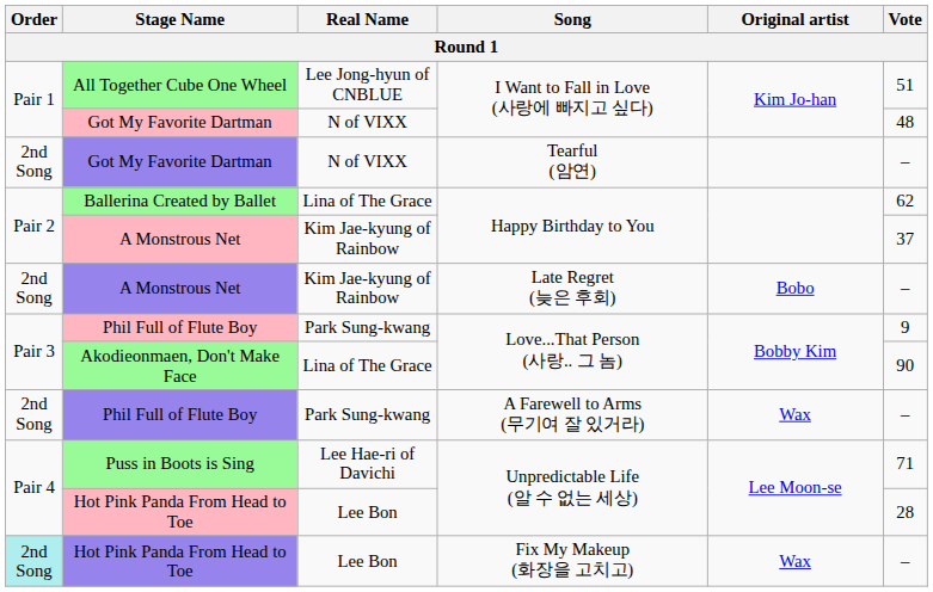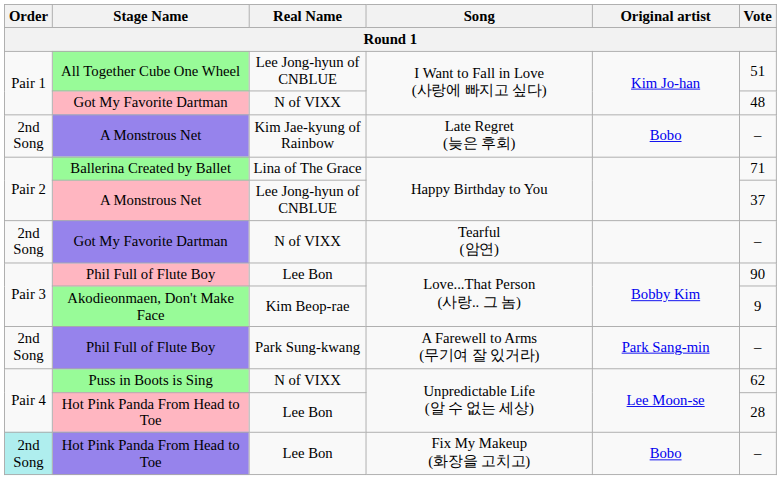rows swapped: Got My Favorite Dartman / Tearful (암연) <-> A Monstrous Net / Late Regret (늦은 후회)
Ballerina Created by Ballet | Vote: 62 -> 71
A Monstrous Net / Happy Birthday to You | Real Name: Kim Jae-kyung of Rainbow -> Lee Jong-hyun of CNBLUE
Phil Full of Flute Boy / Love...That Person (사랑.. 그 놈) | Real Name: Park Sung-kwang -> Lee Bon
Phil Full of Flute Boy / Love...That Person (사랑.. 그 놈) | Vote: 9 -> 90
Akodieonmaen, Don't Make Face | Real Name: Lina of The Grace -> Kim Beop-rae
Akodieonmaen, Don't Make Face | Vote: 90 -> 9
Phil Full of Flute Boy / A Farewell to Arms (무기여 잘 있거라) | Original artist: Wax -> Park Sang-min
Puss in Boots is Sing | Real Name: Lee Hae-ri of Davichi -> N of VIXX
Puss in Boots is Sing | Vote: 71 -> 62
Hot Pink Panda From Head to Toe / Fix My Makeup (화장을 고치고) | Original artist: Wax -> Bobo
